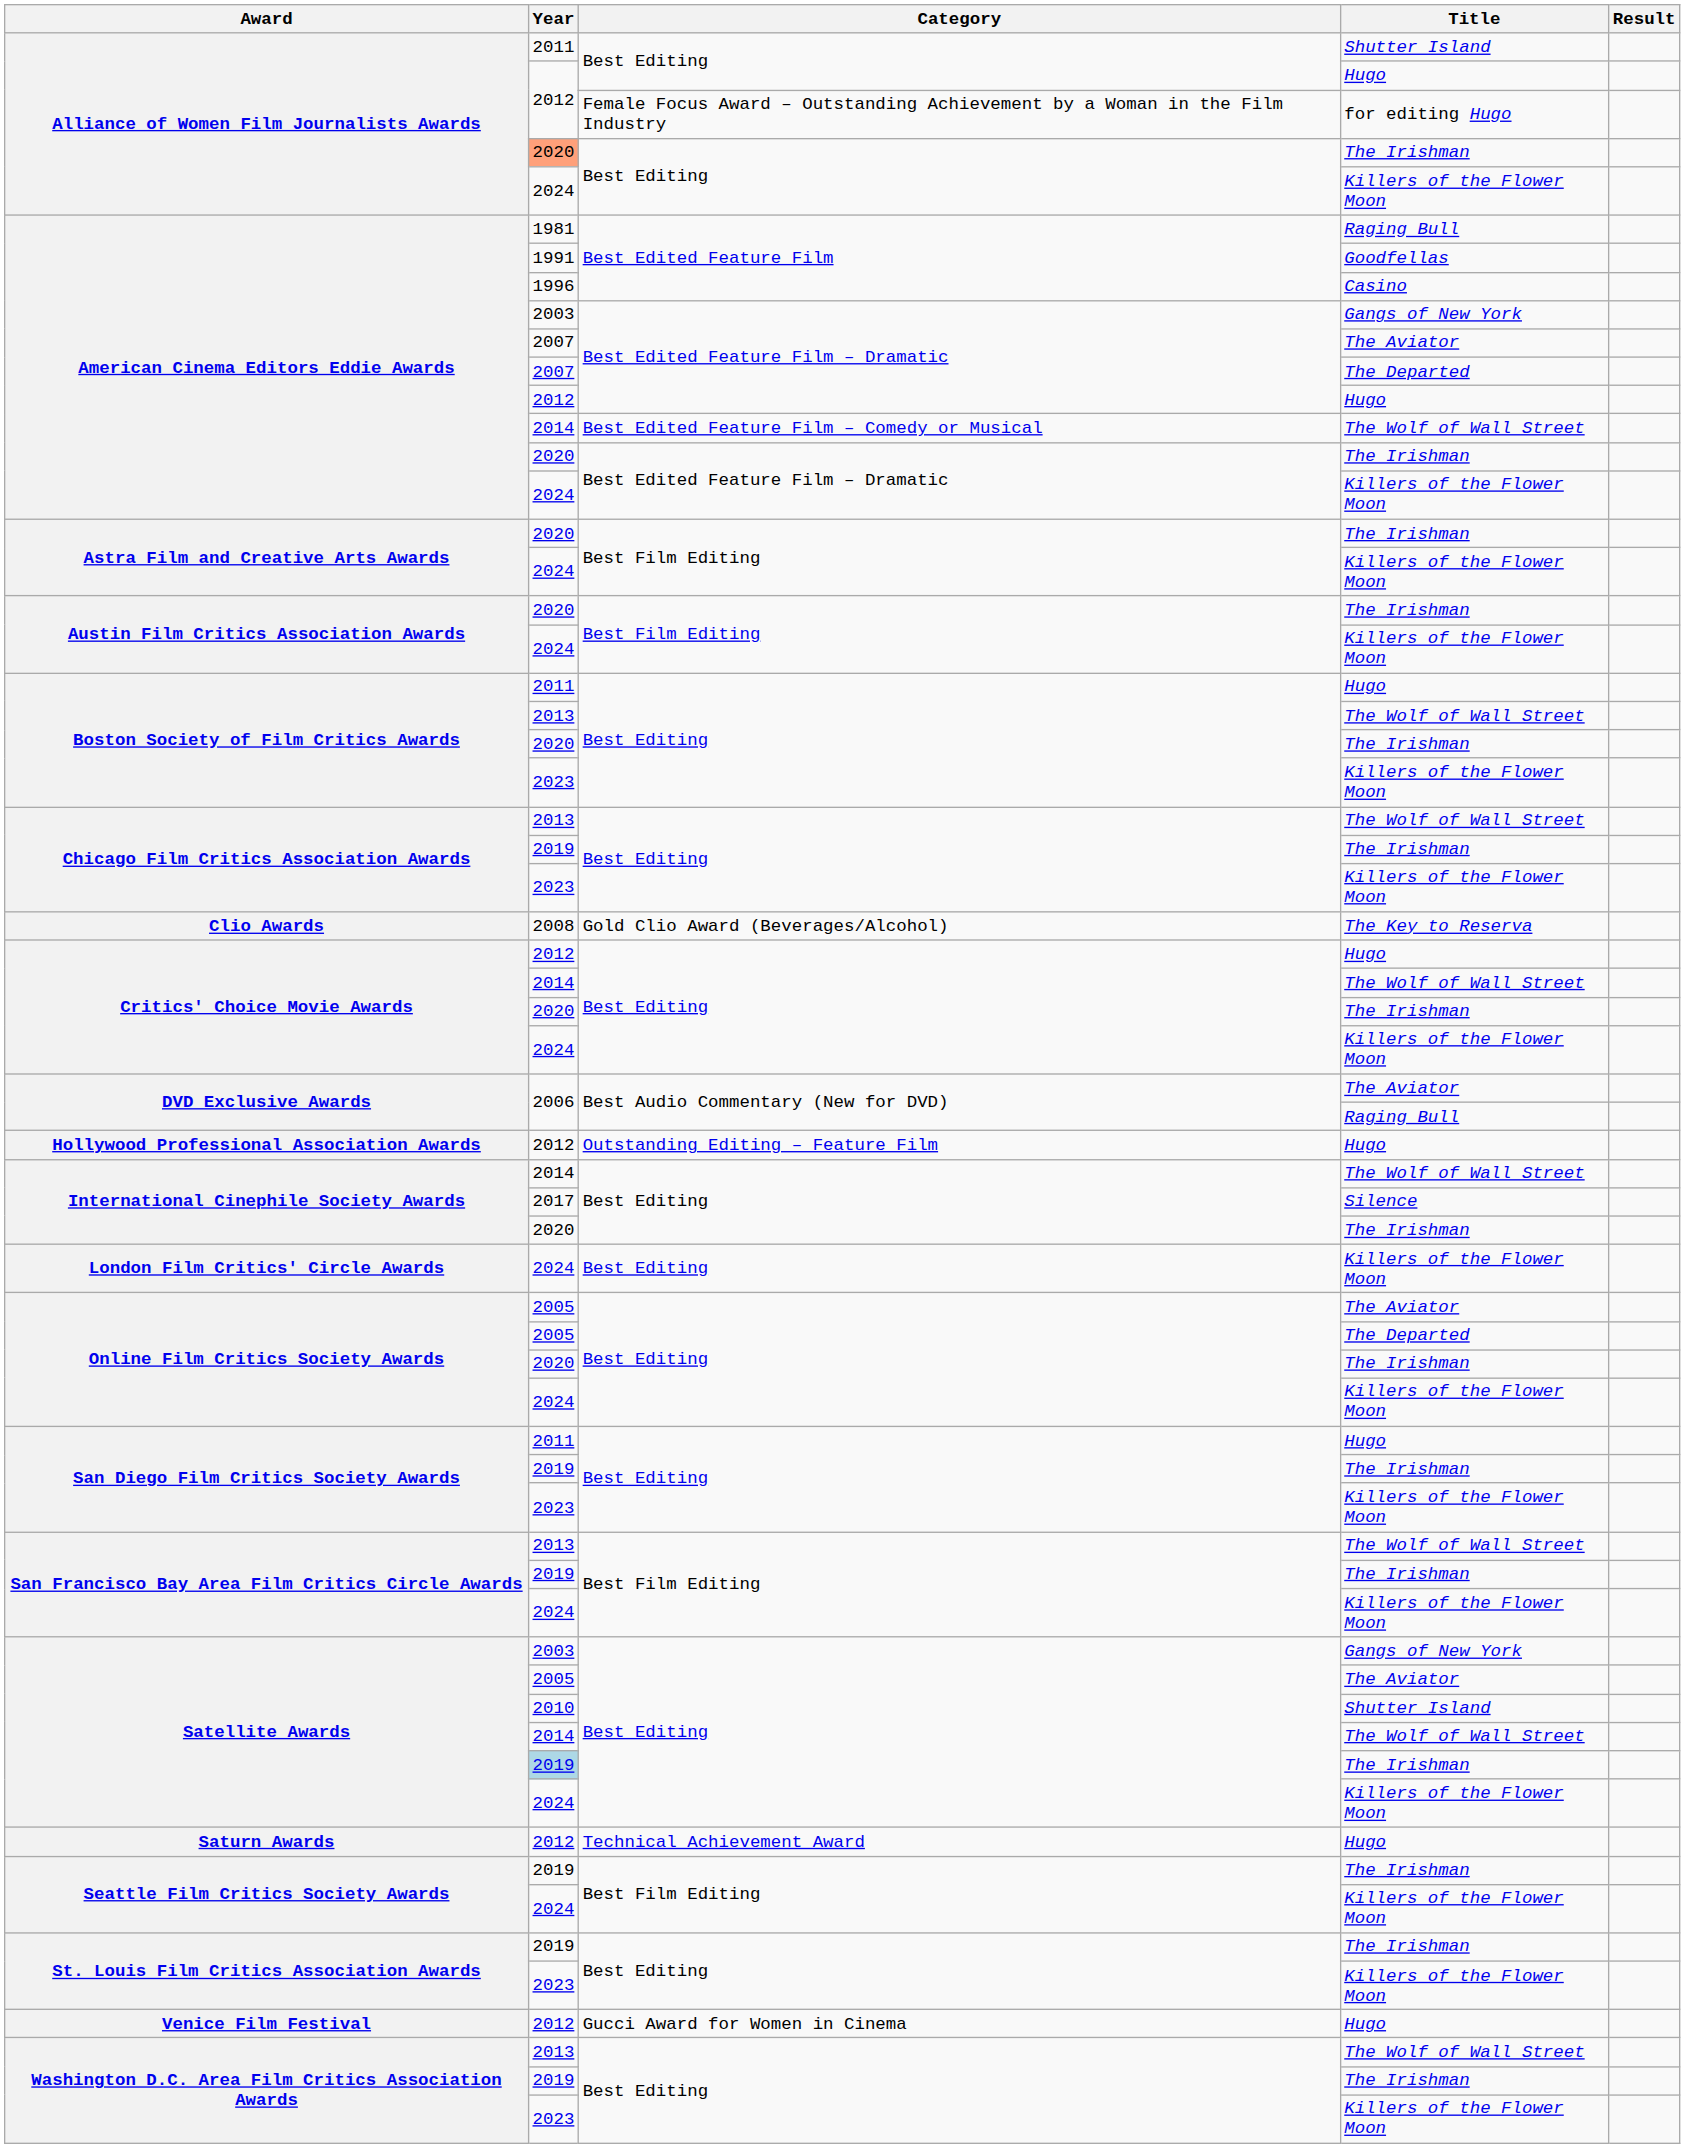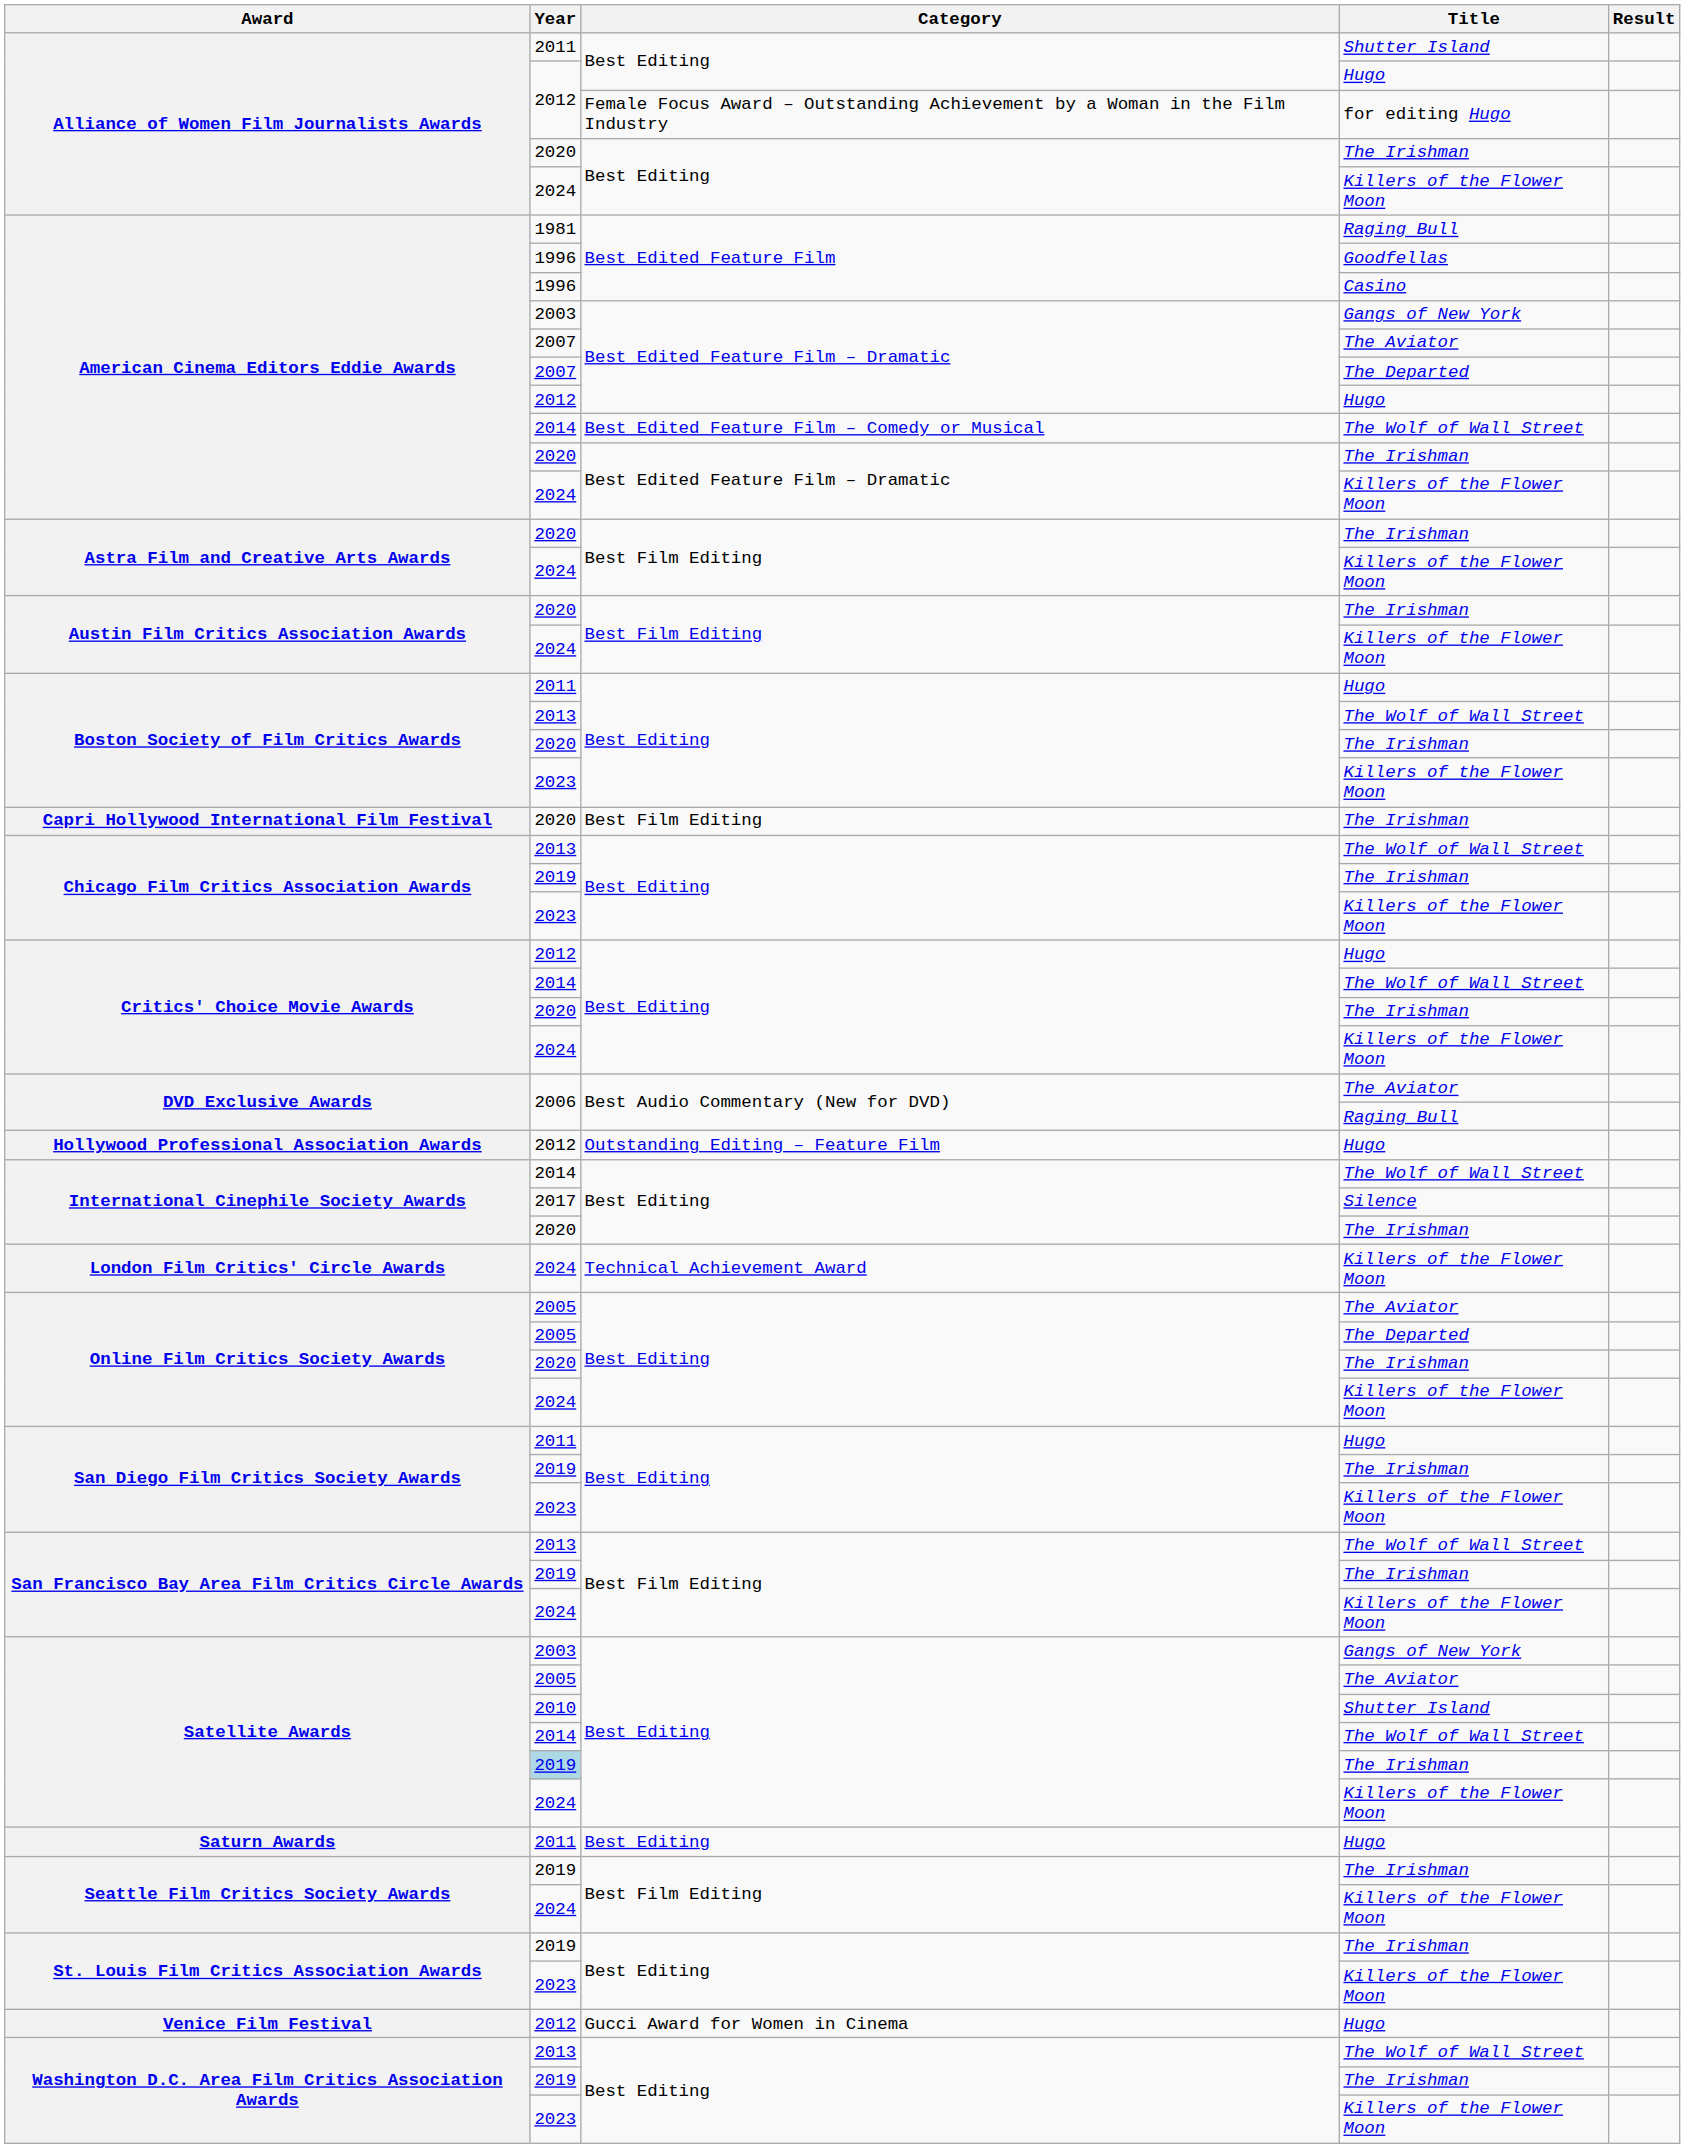Alliance of Women Film Journalists Awards / The Irishman | Year: lightsalmon background -> no background
American Cinema Editors Eddie Awards / Goodfellas | Year: 1991 -> 1996
+ row: Capri Hollywood International Film Festival | 2020 | Best Film Editing | The Irishman
- row: Clio Awards | 2008 | Gold Clio Award (Beverages/Alcohol) | The Key to Reserva
London Film Critics' Circle Awards | Category: Best Editing -> Technical Achievement Award
Saturn Awards | Year: 2012 -> 2011
Saturn Awards | Category: Technical Achievement Award -> Best Editing
